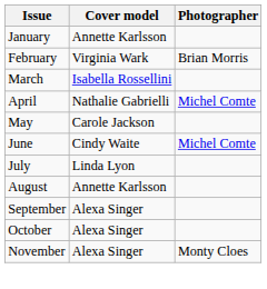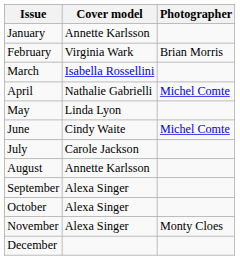May | Cover model: Carole Jackson -> Linda Lyon
July | Cover model: Linda Lyon -> Carole Jackson
+ row: December
